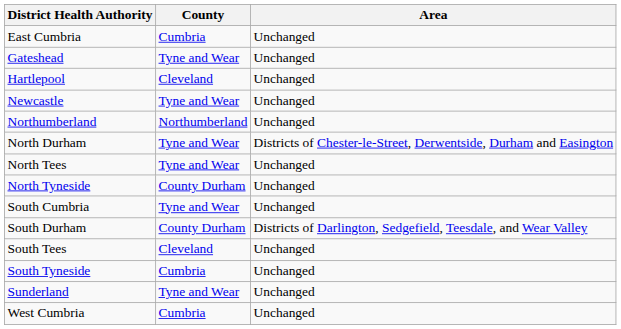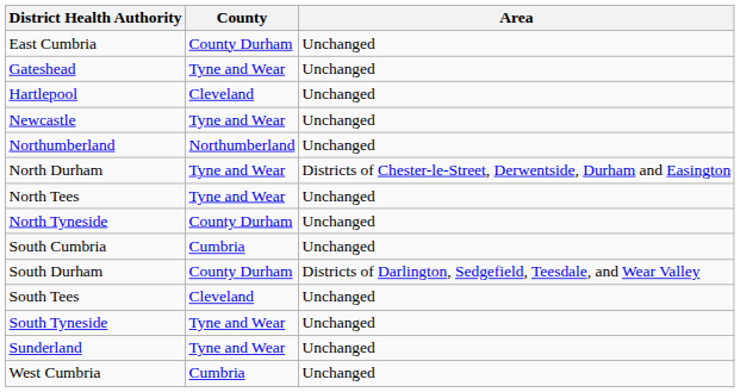East Cumbria | County: Cumbria -> County Durham
South Cumbria | County: Tyne and Wear -> Cumbria
South Tyneside | County: Cumbria -> Tyne and Wear
